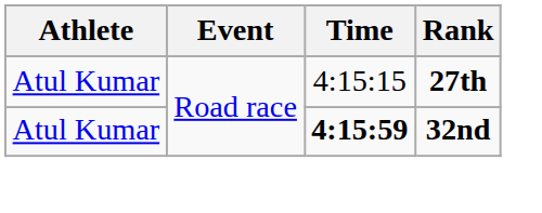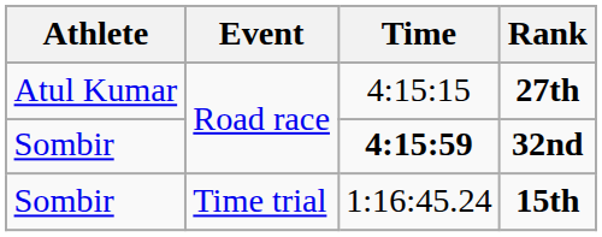32nd | Athlete: Atul Kumar -> Sombir
+ row: Sombir | Time trial | 1:16:45.24 | 15th
